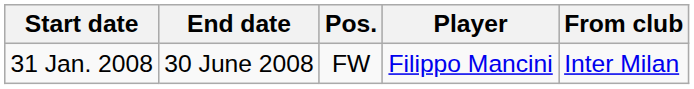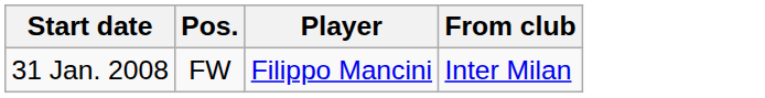- column: End date | 30 June 2008
